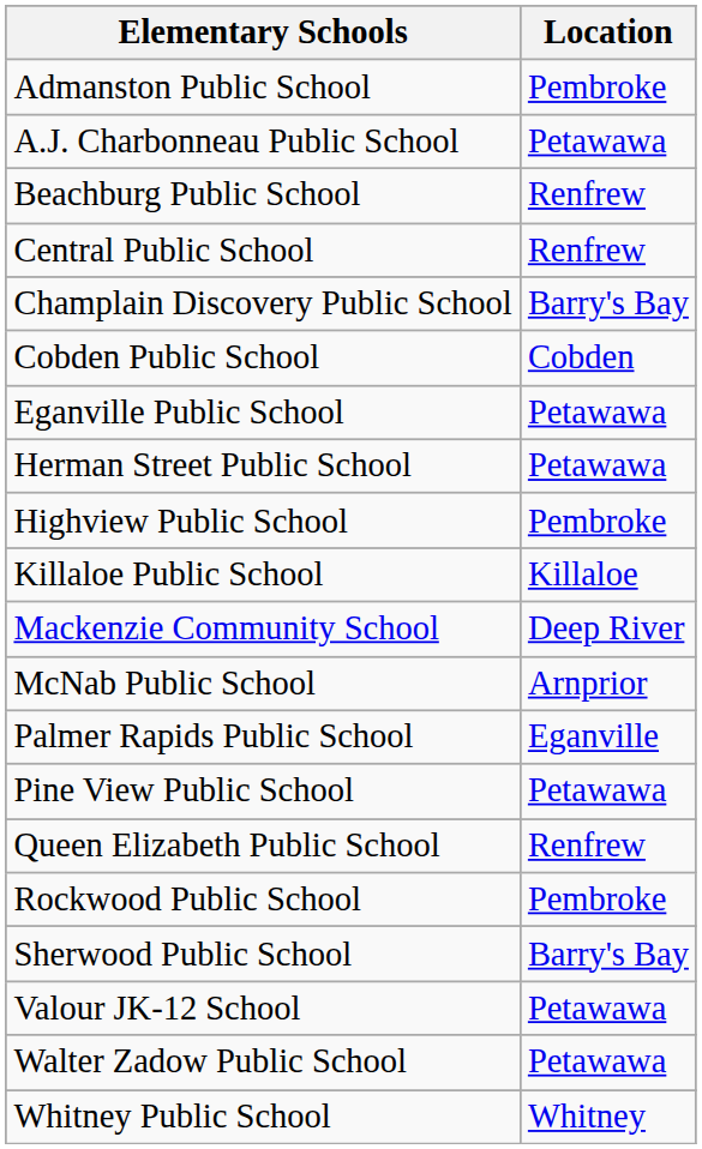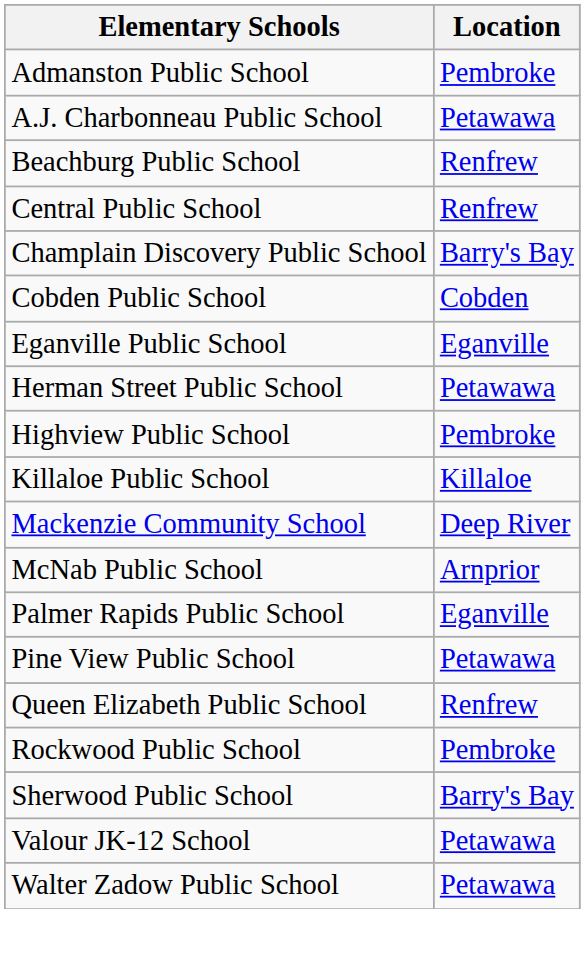Eganville Public School | Location: Petawawa -> Eganville
- row: Whitney Public School | Whitney
